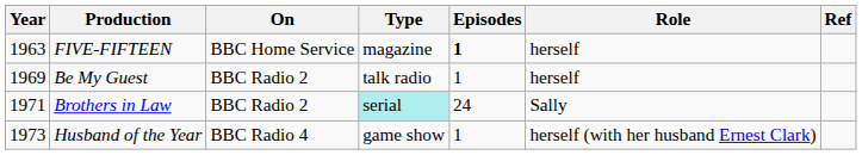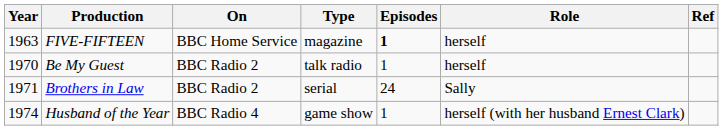Be My Guest | Year: 1969 -> 1970
Brothers in Law | Type: paleturquoise background -> no background
Husband of the Year | Year: 1973 -> 1974
